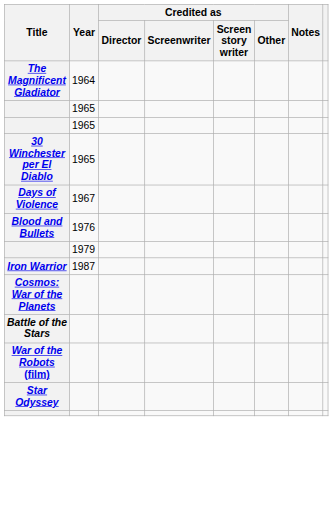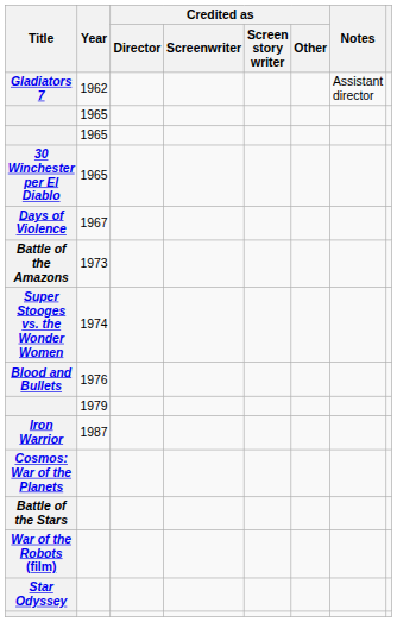+ row: Gladiators 7 | 1962 | Assistant director
- row: The Magnificent Gladiator | 1964
+ row: Battle of the Amazons | 1973
+ row: Super Stooges vs. the Wonder Women | 1974
